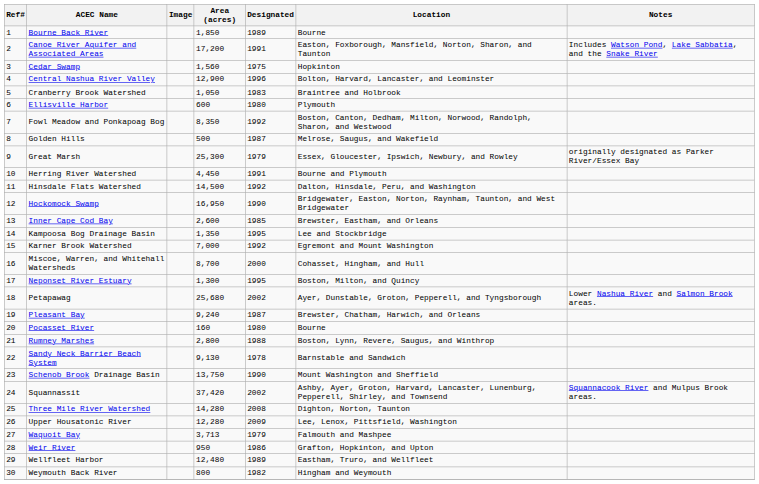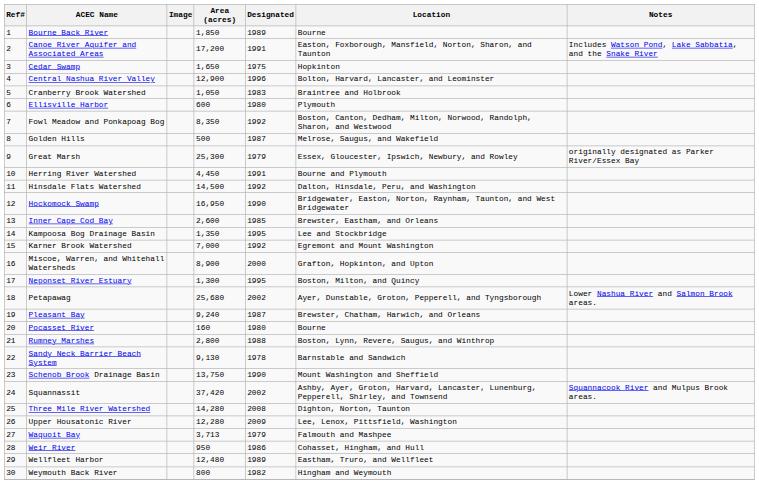Cedar Swamp | Area (acres): 1,560 -> 1,650
Miscoe, Warren, and Whitehall Watersheds | Area (acres): 8,700 -> 8,900
Miscoe, Warren, and Whitehall Watersheds | Location: Cohasset, Hingham, and Hull -> Grafton, Hopkinton, and Upton
Weir River | Location: Grafton, Hopkinton, and Upton -> Cohasset, Hingham, and Hull
